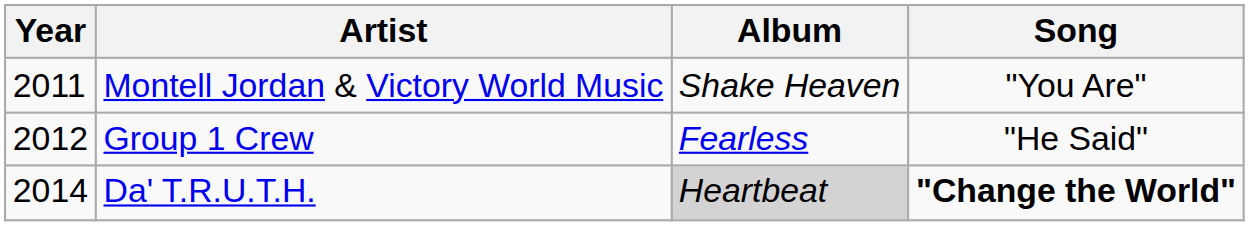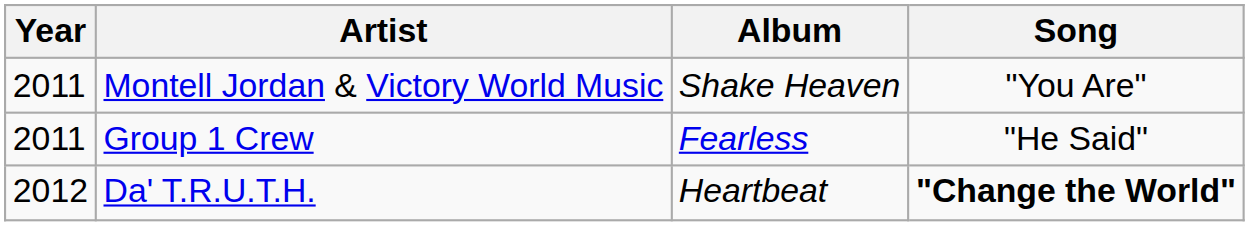Group 1 Crew | Year: 2012 -> 2011
Da' T.R.U.T.H. | Year: 2014 -> 2012
Da' T.R.U.T.H. | Album: lightgrey background -> no background
